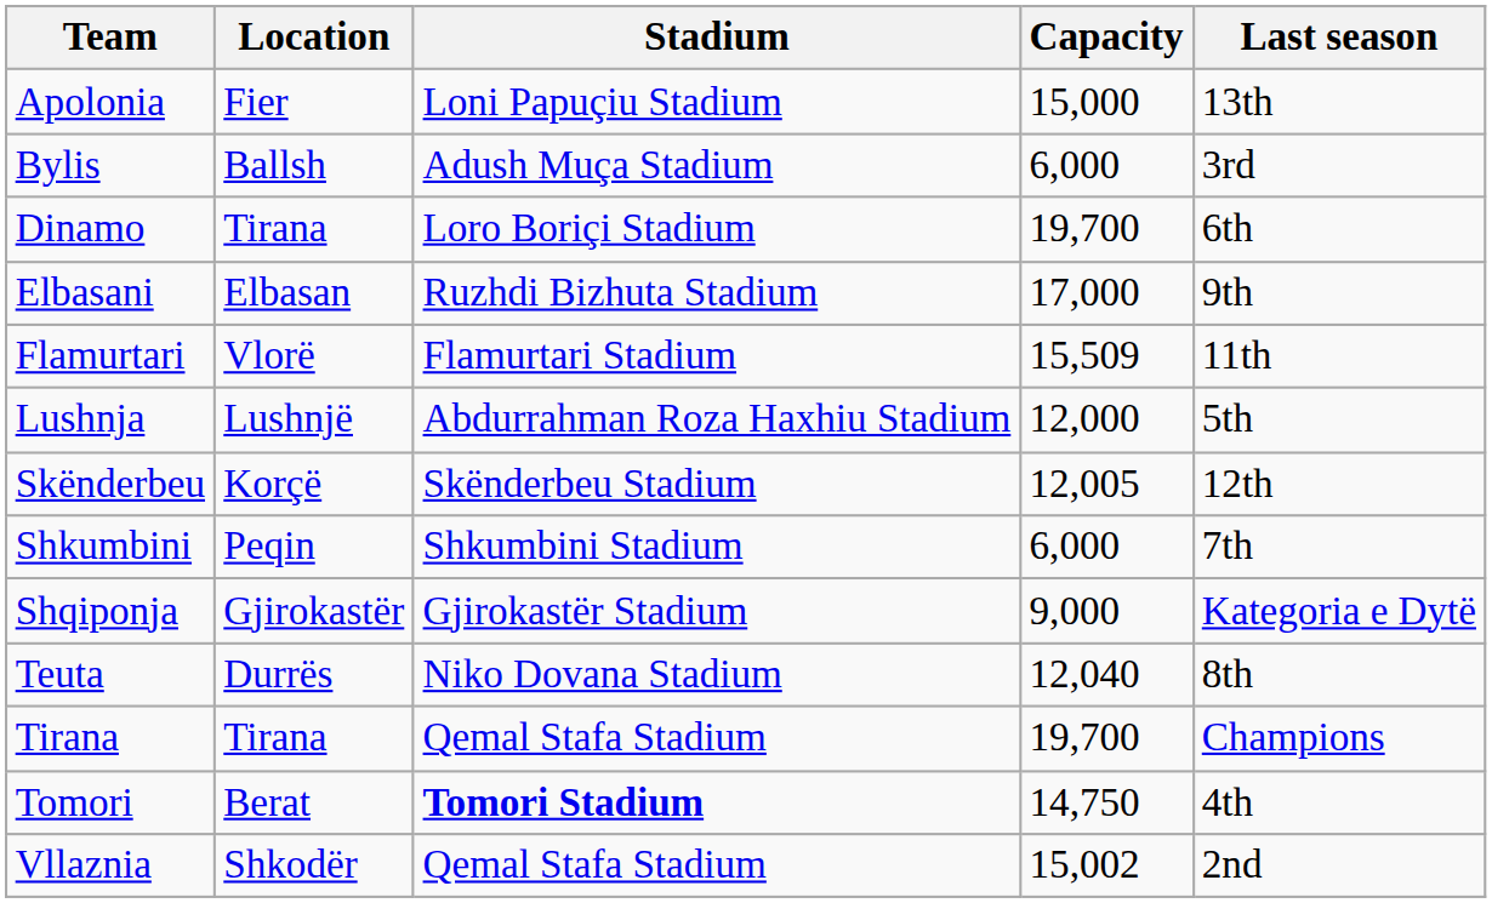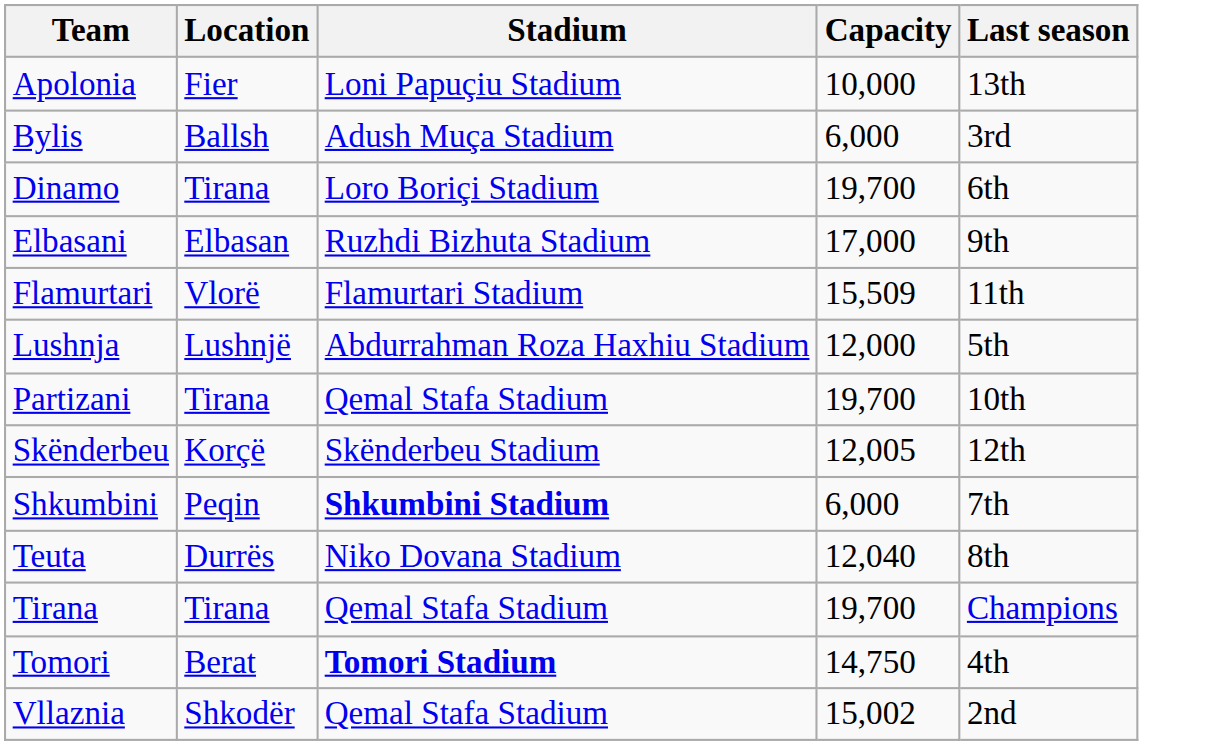Apolonia | Capacity: 15,000 -> 10,000
+ row: Partizani | Tirana | Qemal Stafa Stadium | 19,700 | 10th
Shkumbini | Stadium: normal -> bold
- row: Shqiponja | Gjirokastër | Gjirokastër Stadium | 9,000 | Kategoria e Dytë
